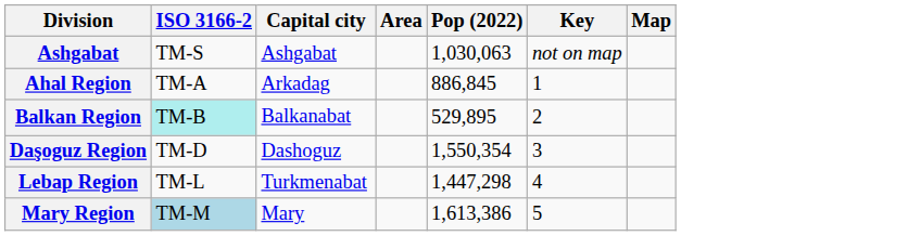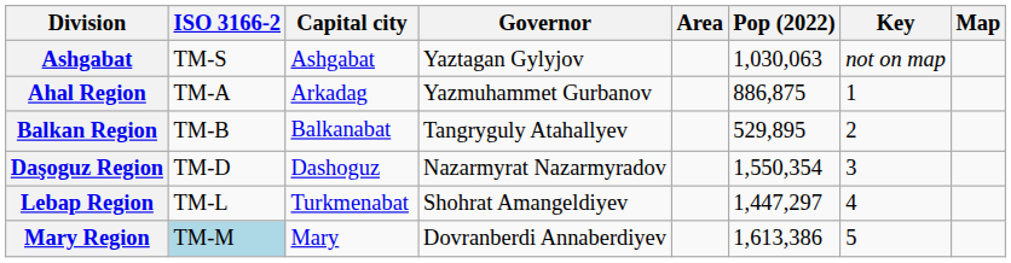+ column: Governor | Yaztagan Gylyjov | Yazmuhammet Gurbanov | Tangryguly Atahallyev | Nazarmyrat Nazarmyradov | Shohrat Amangeldiyev | Dovranberdi Annaberdiyev
Ahal Region | Pop (2022): 886,845 -> 886,875
Balkan Region | ISO 3166-2: paleturquoise background -> no background
Lebap Region | Pop (2022): 1,447,298 -> 1,447,297
